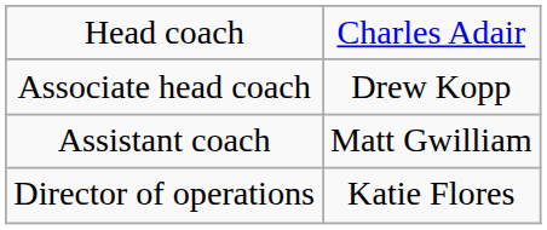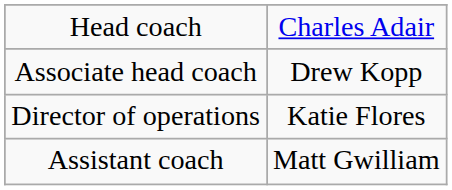rows swapped: Assistant coach <-> Director of operations
